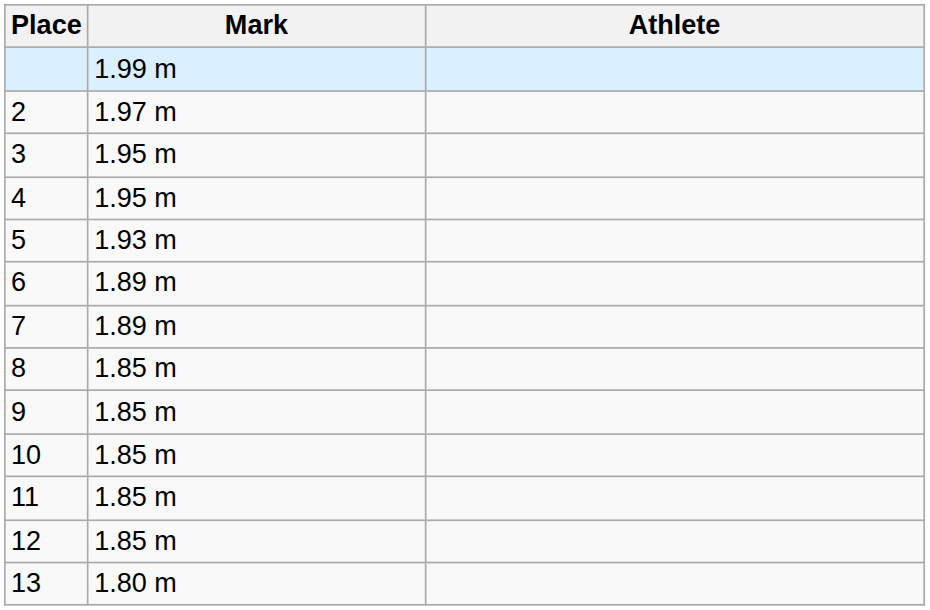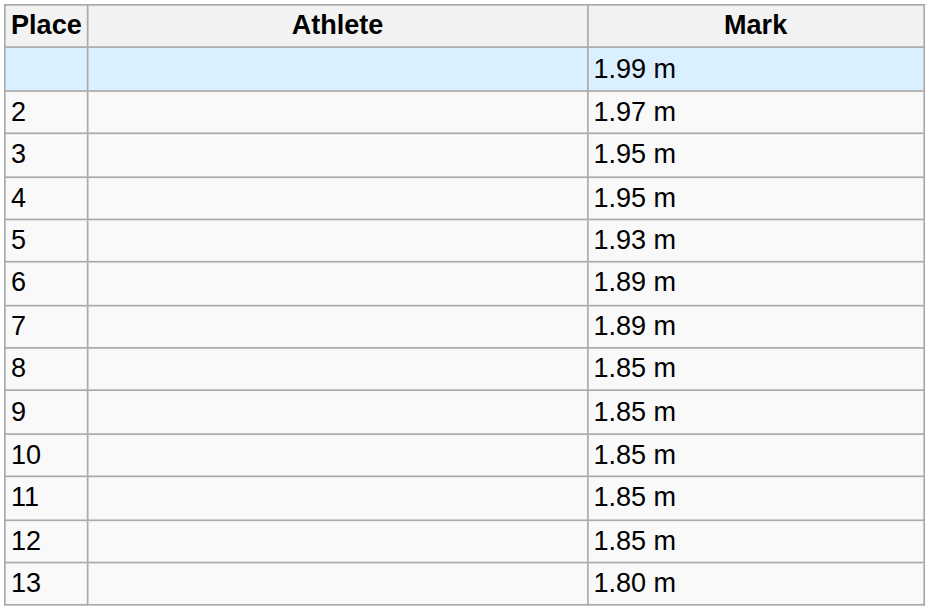columns swapped: Athlete <-> Mark
